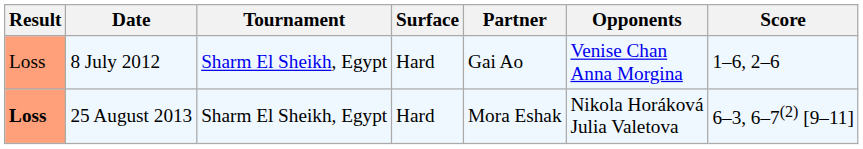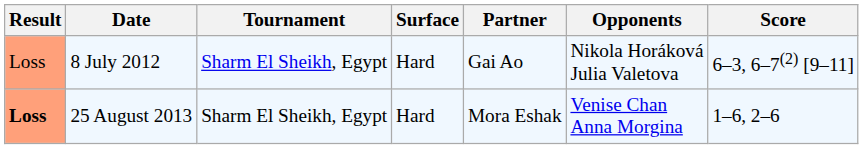8 July 2012 | Opponents: Venise Chan Anna Morgina -> Nikola Horáková Julia Valetova
8 July 2012 | Score: 1–6, 2–6 -> 6–3, 6–7(2) [9–11]
25 August 2013 | Opponents: Nikola Horáková Julia Valetova -> Venise Chan Anna Morgina
25 August 2013 | Score: 6–3, 6–7(2) [9–11] -> 1–6, 2–6
